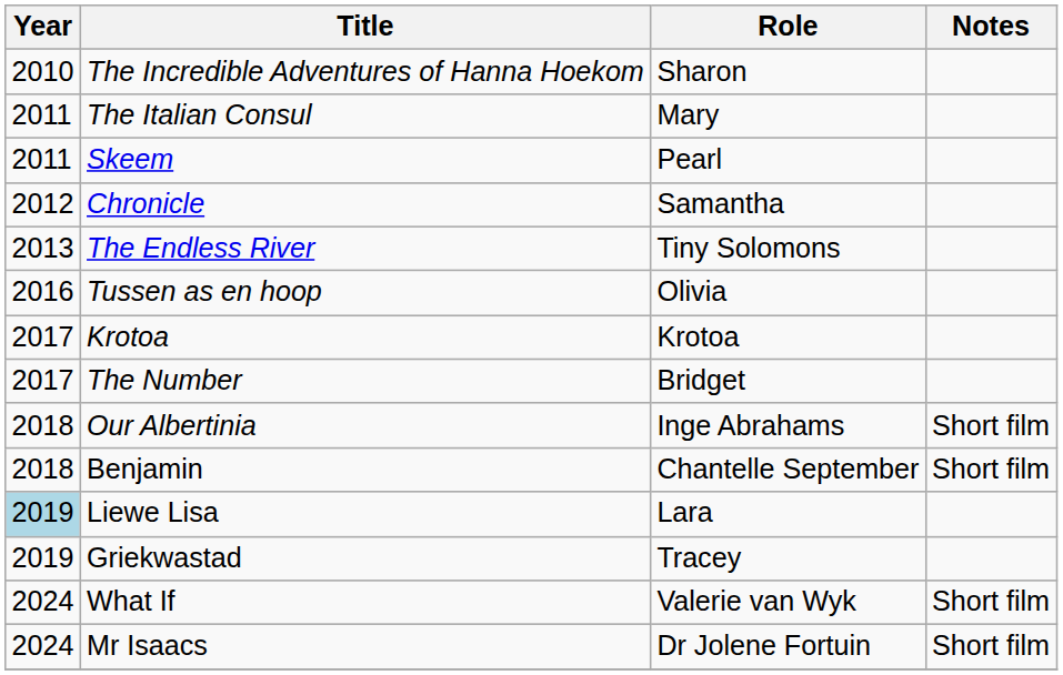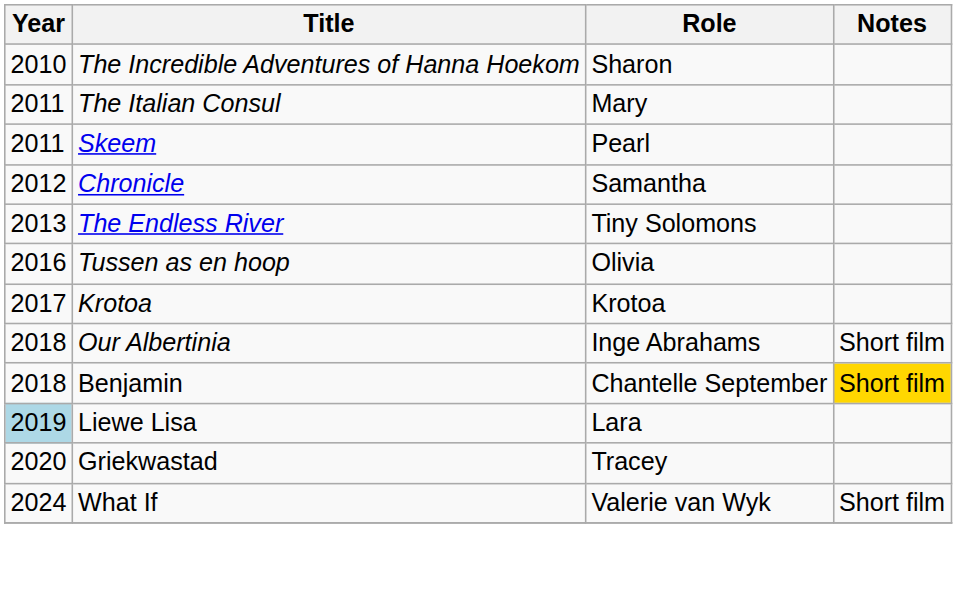- row: 2017 | The Number | Bridget
Benjamin | Notes: no background -> gold background
Griekwastad | Year: 2019 -> 2020
- row: 2024 | Mr Isaacs | Dr Jolene Fortuin | Short film
